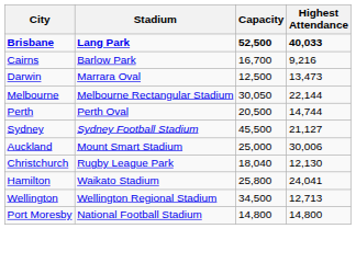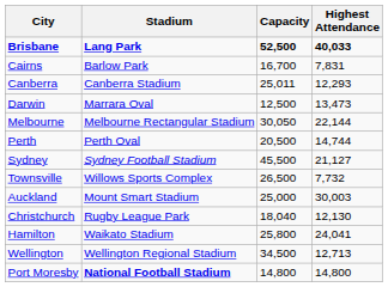Cairns | Highest Attendance: 9,216 -> 7,831
+ row: Canberra | Canberra Stadium | 25,011 | 12,293
+ row: Townsville | Willows Sports Complex | 26,500 | 7,732
Auckland | Highest Attendance: 30,006 -> 30,003
Port Moresby | Stadium: normal -> bold
